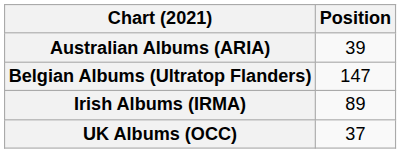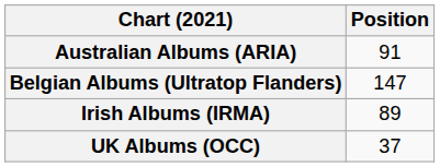Australian Albums (ARIA) | Position: 39 -> 91
